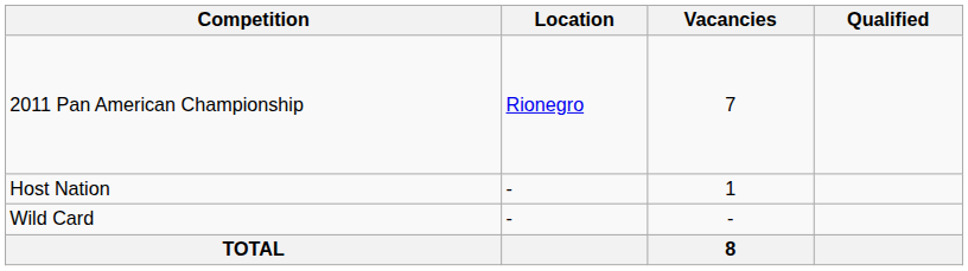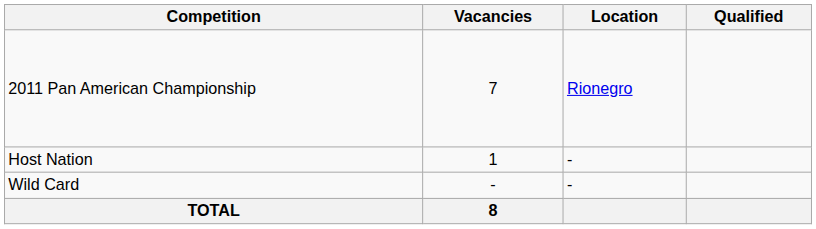columns swapped: Location <-> Vacancies
